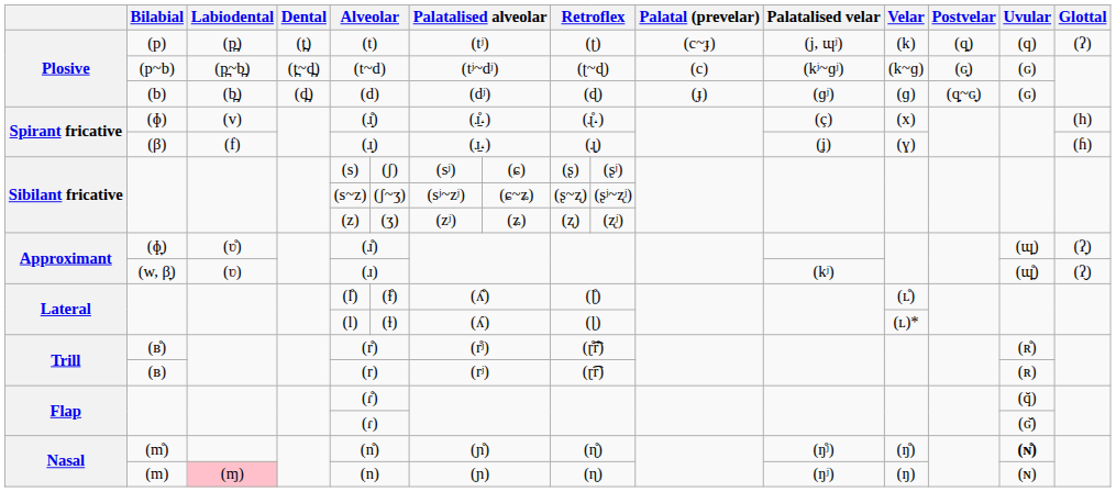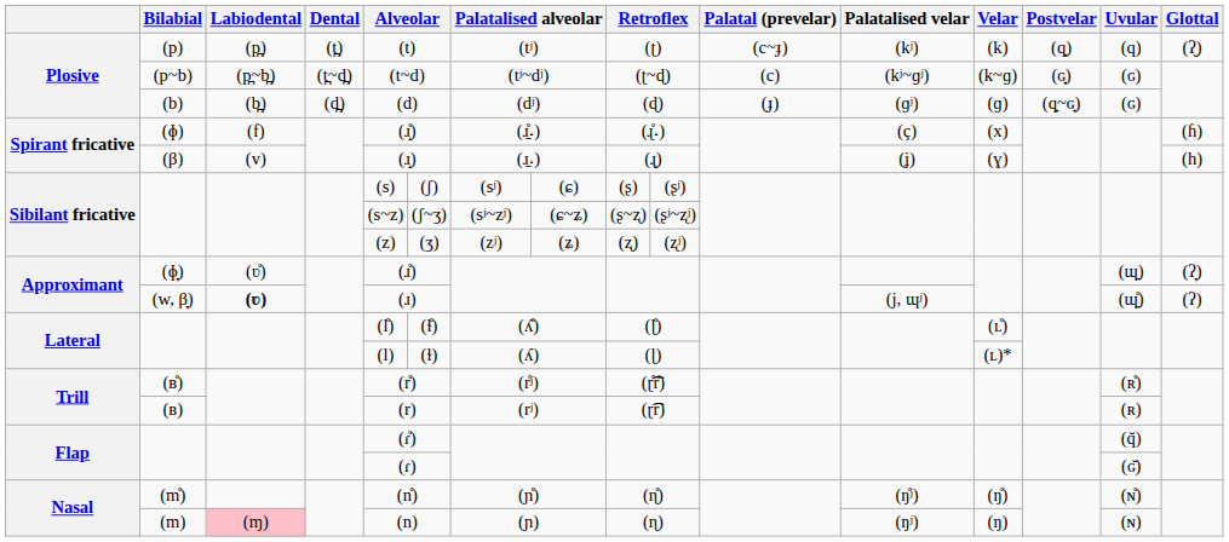(p) | Palatalised velar: (j, ɰʲ) -> (kʲ)
(p) | Glottal: (ʔ) -> (ʔ̬)
(ɸ) | Labiodental: (v) -> (f)
(ɸ) | Glottal: (h) -> (ɦ)
(β) | Labiodental: (f) -> (v)
(β) | Glottal: (ɦ) -> (h)
(w, β̞) | Labiodental: normal -> bold
(w, β̞) | Palatalised velar: (kʲ) -> (j, ɰʲ)
(w, β̞) | Glottal: (ʔ̬) -> (ʔ)
(m̊) | Uvular: bold -> normal
